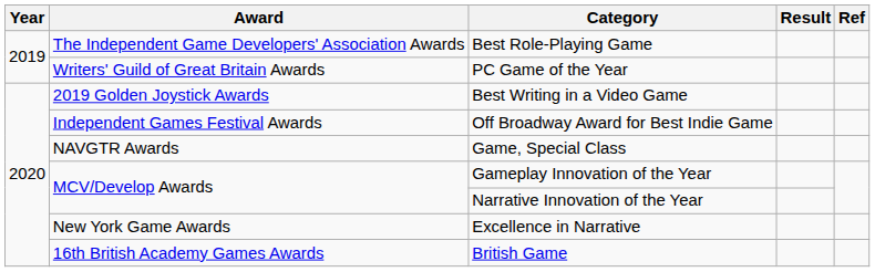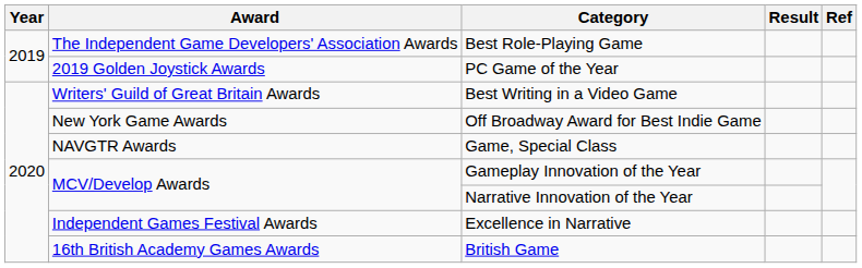PC Game of the Year | Award: Writers' Guild of Great Britain Awards -> 2019 Golden Joystick Awards
Best Writing in a Video Game | Award: 2019 Golden Joystick Awards -> Writers' Guild of Great Britain Awards
Off Broadway Award for Best Indie Game | Award: Independent Games Festival Awards -> New York Game Awards
Excellence in Narrative | Award: New York Game Awards -> Independent Games Festival Awards
